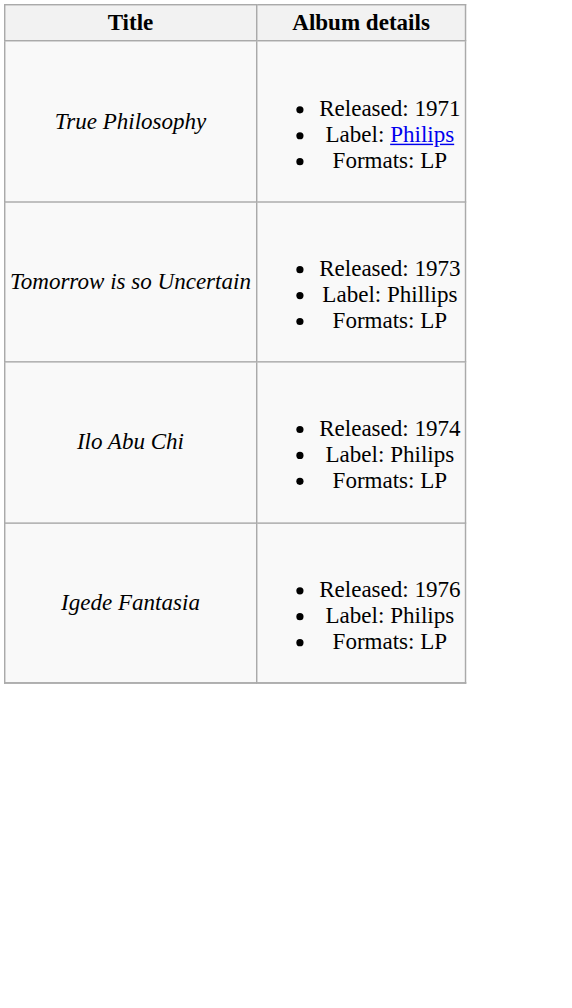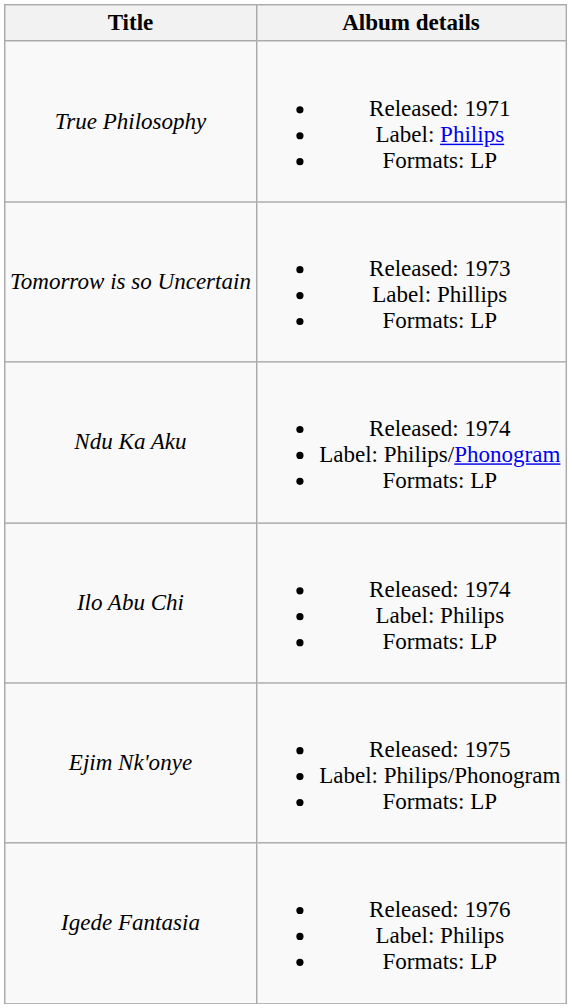+ row: Ndu Ka Aku | Released: 1974 Label: Philips/Phonogram Formats: LP
+ row: Ejim Nk'onye | Released: 1975 Label: Philips/Phonogram Formats: LP
